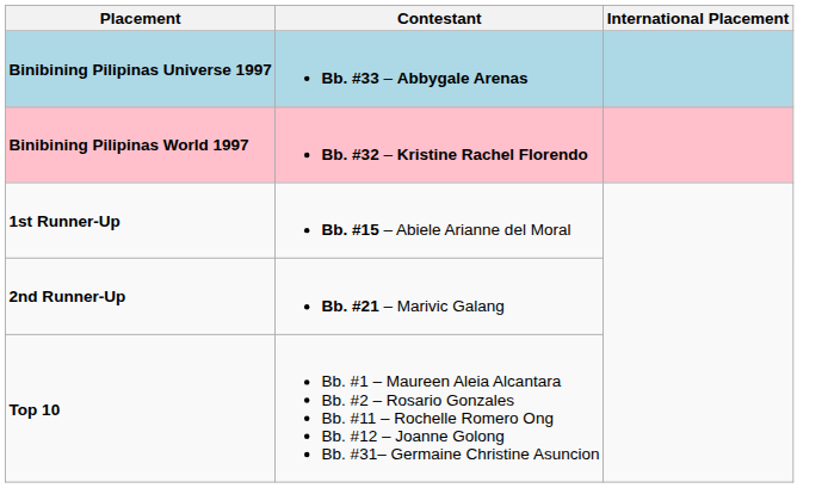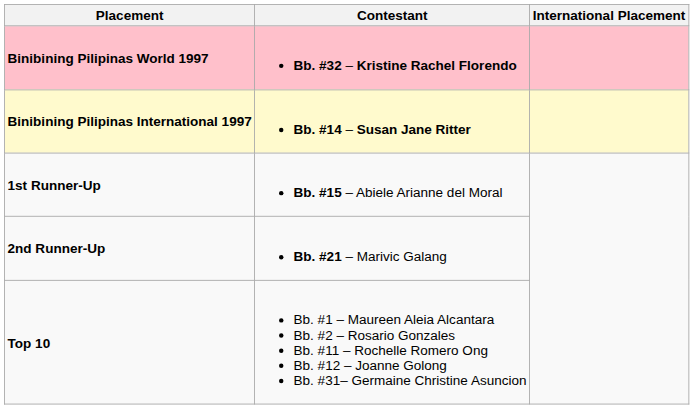- row: Binibining Pilipinas Universe 1997 | Bb. #33 – Abbygale Arenas
+ row: Binibining Pilipinas International 1997 | Bb. #14 – Susan Jane Ritter
